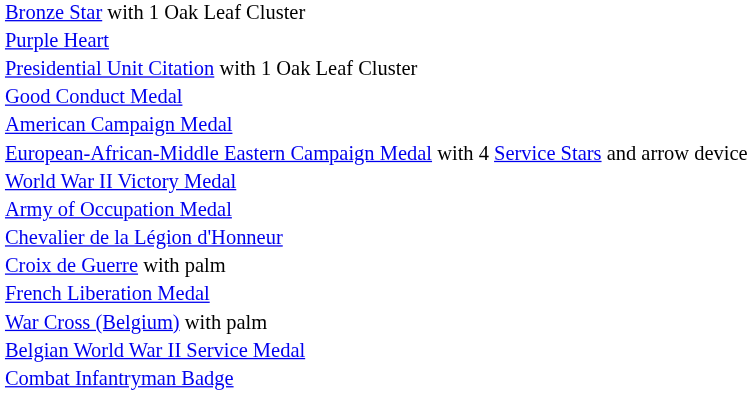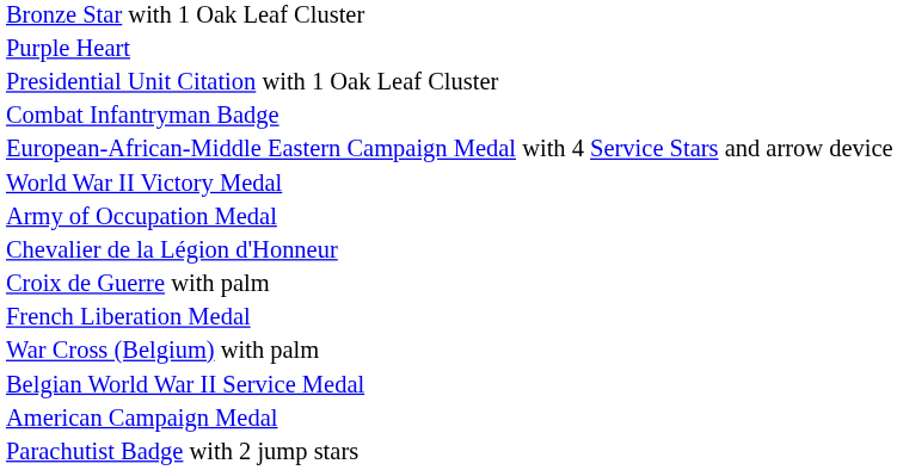- row: Good Conduct Medal
rows swapped: American Campaign Medal <-> Combat Infantryman Badge
+ row: Parachutist Badge with 2 jump stars
